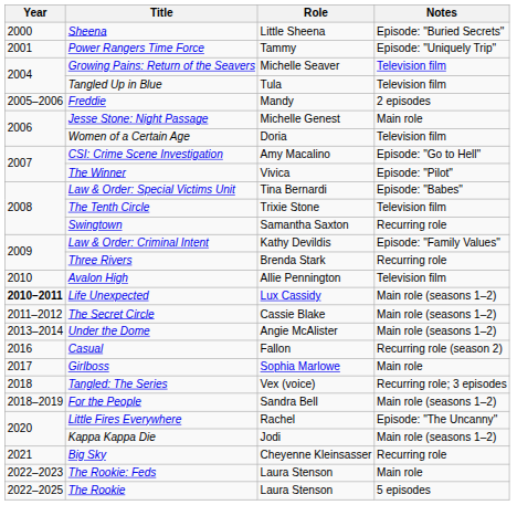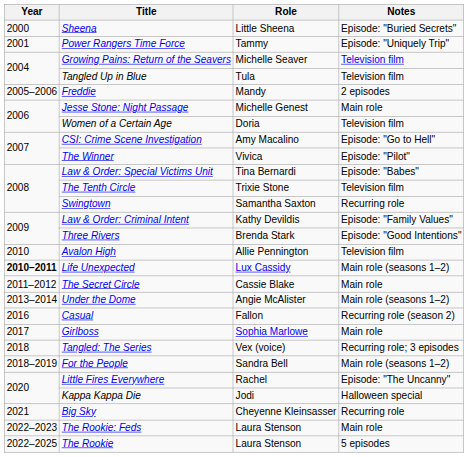Three Rivers | Notes: Recurring role -> Episode: "Good Intentions"
The Secret Circle | Notes: Main role (seasons 1–2) -> Main role
Kappa Kappa Die | Notes: Main role (seasons 1–2) -> Halloween special
